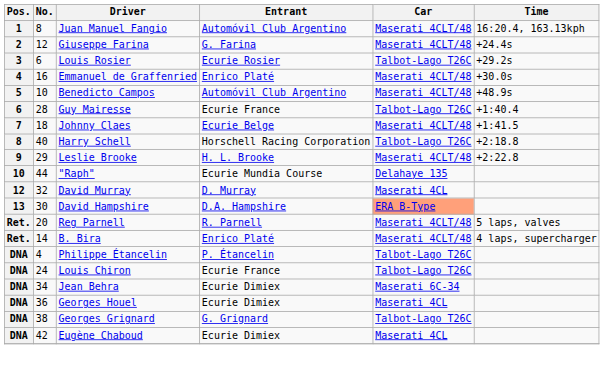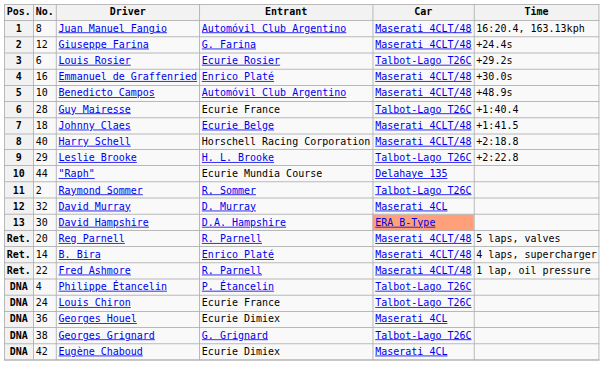Harry Schell | Car: Talbot-Lago T26C -> Maserati 4CLT/48
Leslie Brooke | Car: Maserati 4CLT/48 -> Talbot-Lago T26C
+ row: 11 | 2 | Raymond Sommer | R. Sommer | Talbot-Lago T26C
+ row: Ret. | 22 | Fred Ashmore | R. Parnell | Maserati 4CLT/48 | 1 lap, oil pressure
- row: DNA | 34 | Jean Behra | Ecurie Dimiex | Maserati 6C-34
